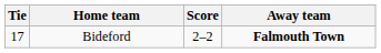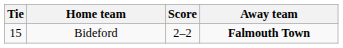Bideford | Tie: 17 -> 15
